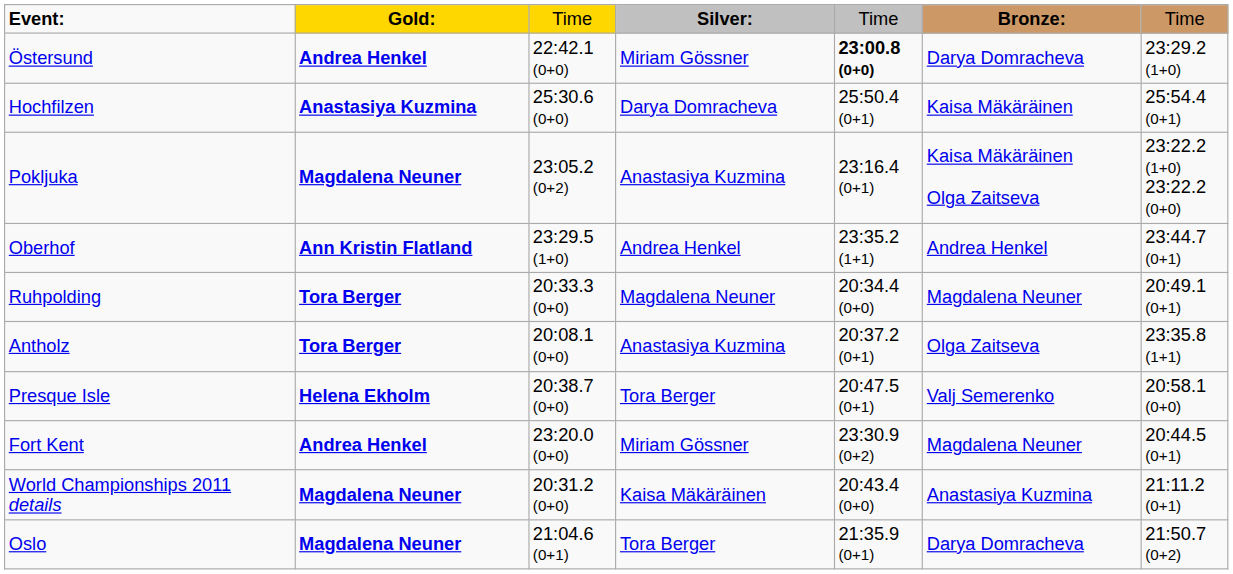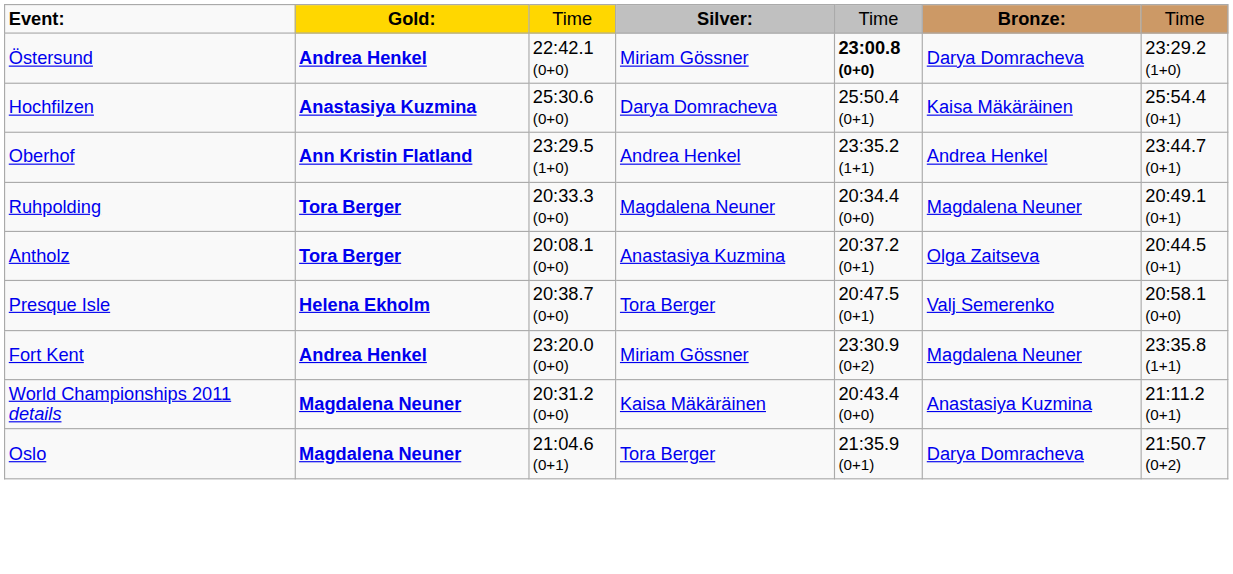- row: Pokljuka | Magdalena Neuner | 23:05.2 (0+2) | Anastasiya Kuzmina | 23:16.4 (0+1) | Kaisa Mäkäräinen Olga Zaitseva | 23:22.2 (1+0) 23:22.2 (0+0)
Antholz | column 7: 23:35.8 (1+1) -> 20:44.5 (0+1)
Fort Kent | column 7: 20:44.5 (0+1) -> 23:35.8 (1+1)
